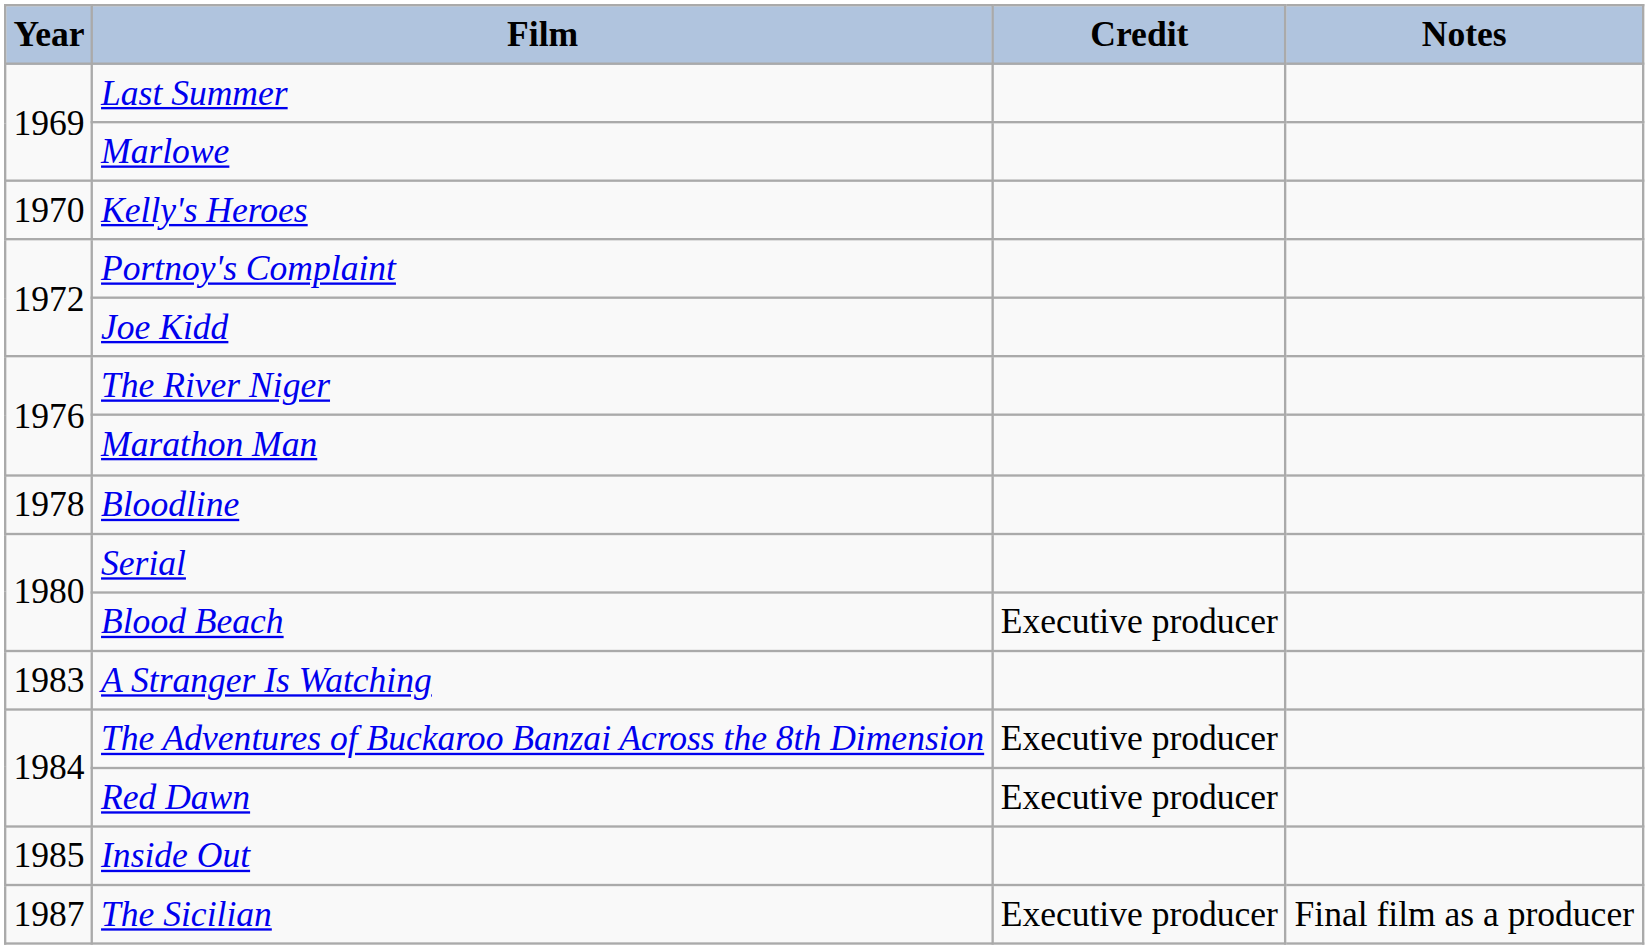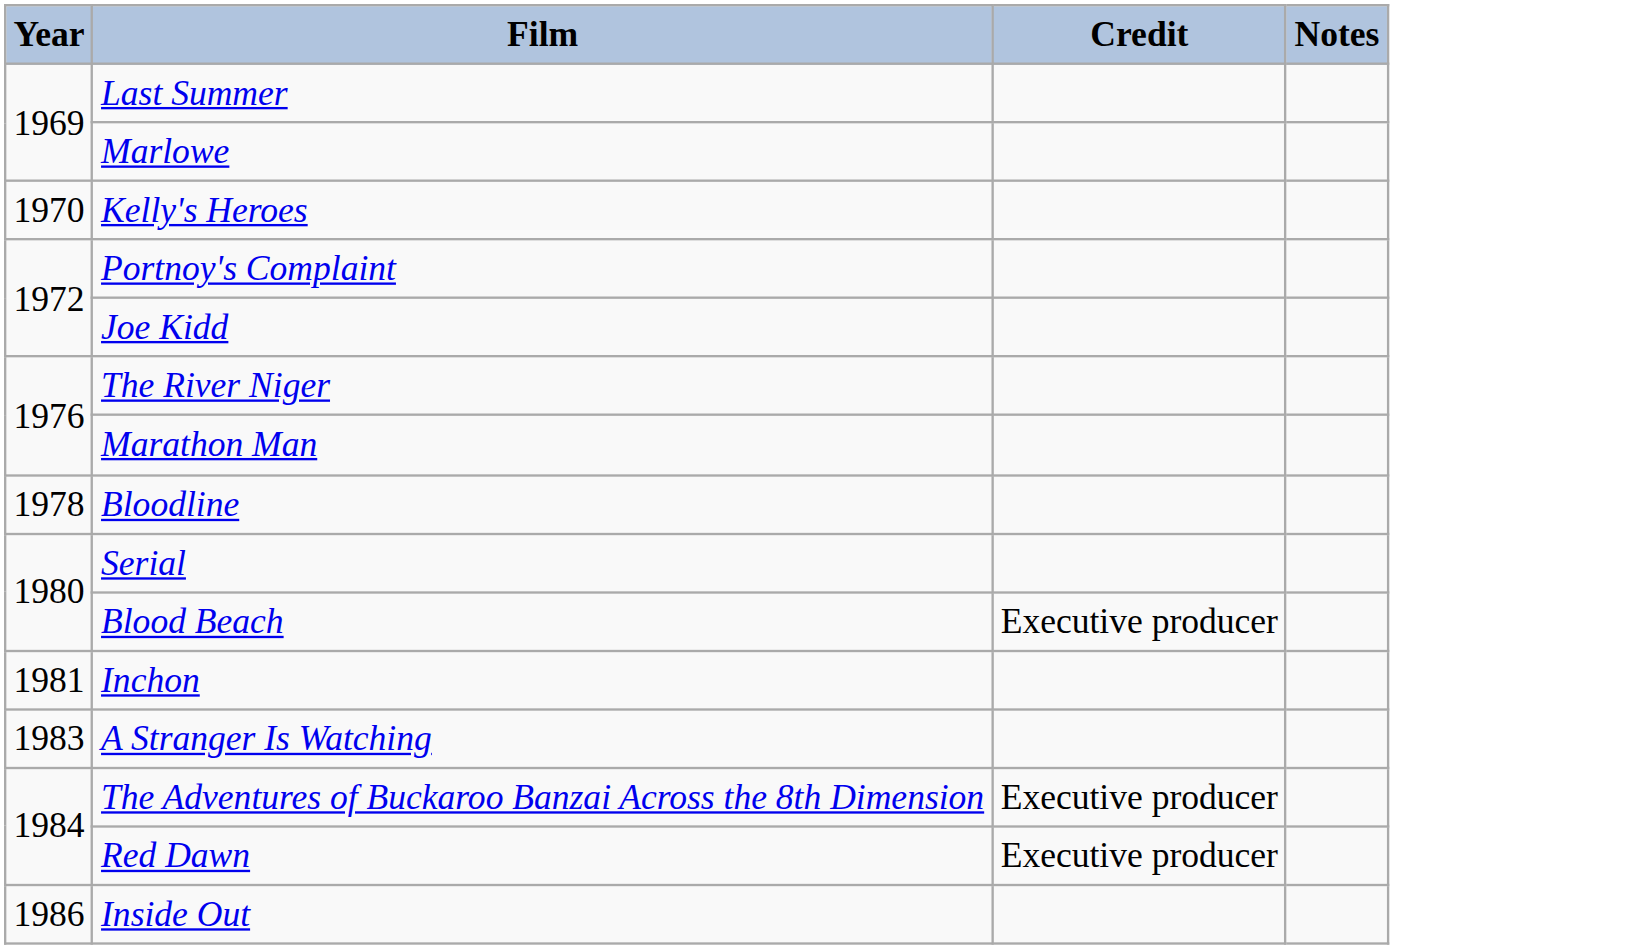+ row: 1981 | Inchon
Inside Out | Year: 1985 -> 1986
- row: 1987 | The Sicilian | Executive producer | Final film as a producer
